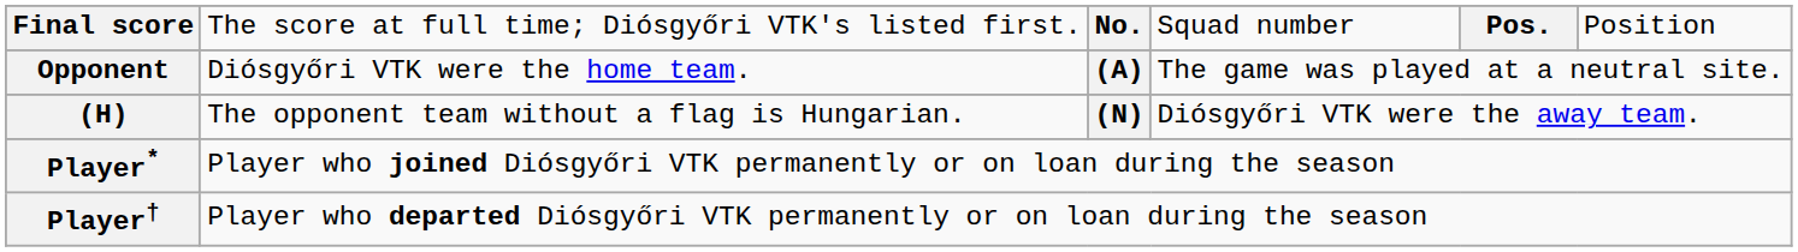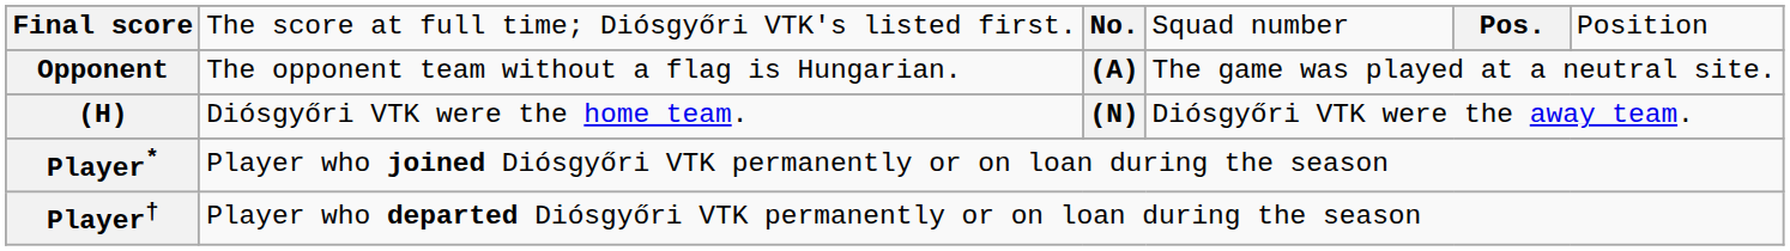Opponent | column 2: Diósgyőri VTK were the home team. -> The opponent team without a flag is Hungarian.
(H) | column 2: The opponent team without a flag is Hungarian. -> Diósgyőri VTK were the home team.
